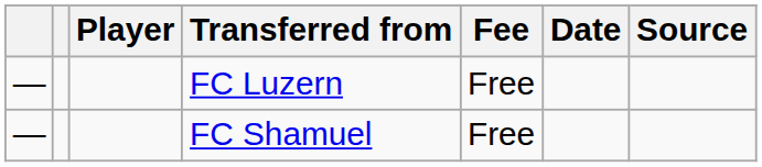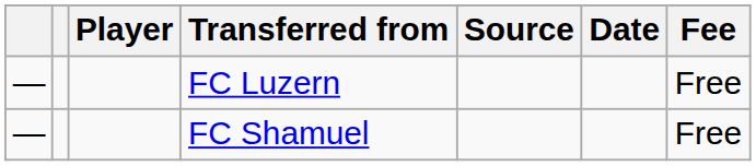columns swapped: Fee <-> Source
